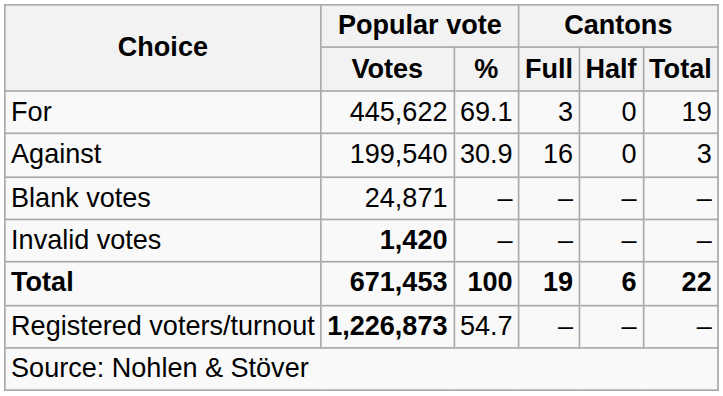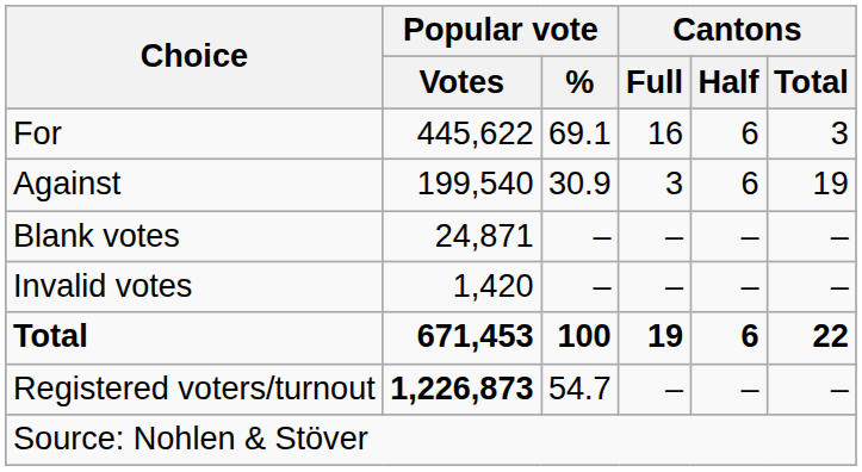For | Cantons / Full: 3 -> 16
For | Cantons / Half: 0 -> 6
For | Cantons / Total: 19 -> 3
Against | Cantons / Full: 16 -> 3
Against | Cantons / Half: 0 -> 6
Against | Cantons / Total: 3 -> 19
Invalid votes | Popular vote / Votes: bold -> normal
